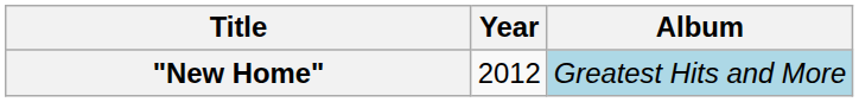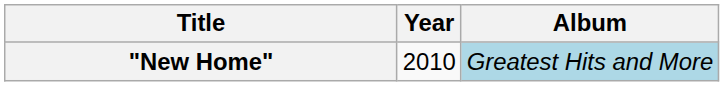"New Home" | Year: 2012 -> 2010
